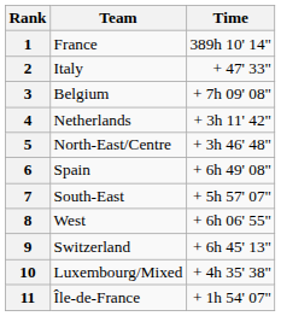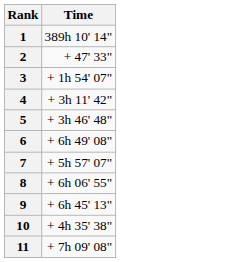- column: Team | France | Italy | Belgium | Netherlands | North-East/Centre | Spain | South-East | West | Switzerland | Luxembourg/Mixed | Île-de-France
3 | Time: + 7h 09' 08" -> + 1h 54' 07"
11 | Time: + 1h 54' 07" -> + 7h 09' 08"
